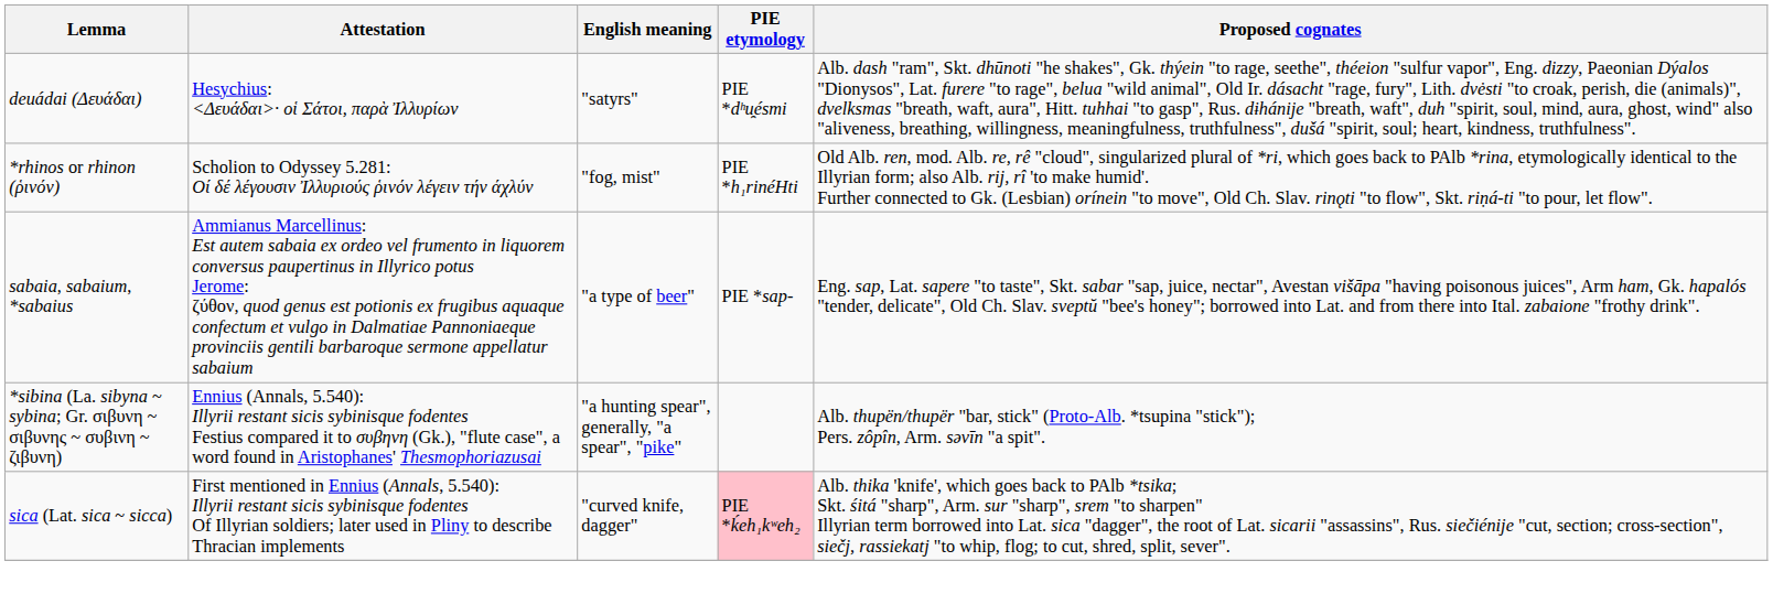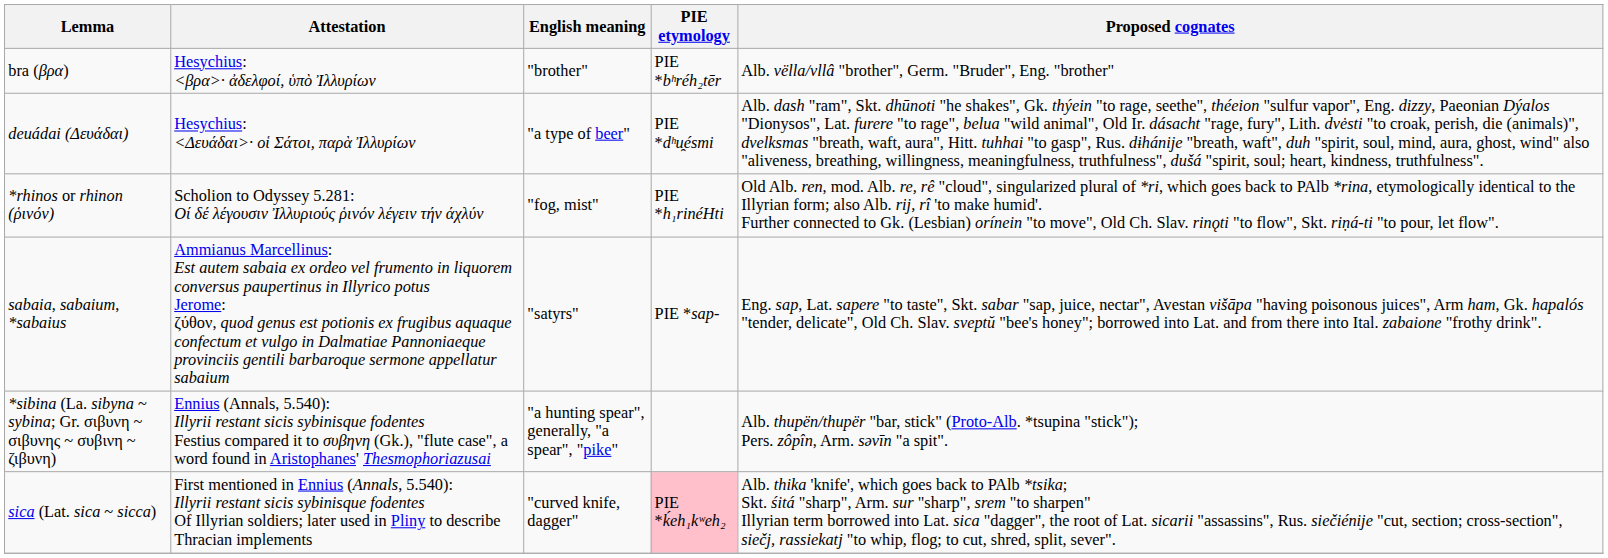+ row: bra (βρα) | Hesychius: · ἀδελφοί, ὑπὸ Ἰλλυρίων | "brother" | PIE *bʰréh₂tēr | Alb. vëlla/vllâ "brother", Germ. "Bruder", Eng. "brother"
deuádai (Δευάδαι) | English meaning: "satyrs" -> "a type of beer"
sabaia, sabaium, *sabaius | English meaning: "a type of beer" -> "satyrs"
